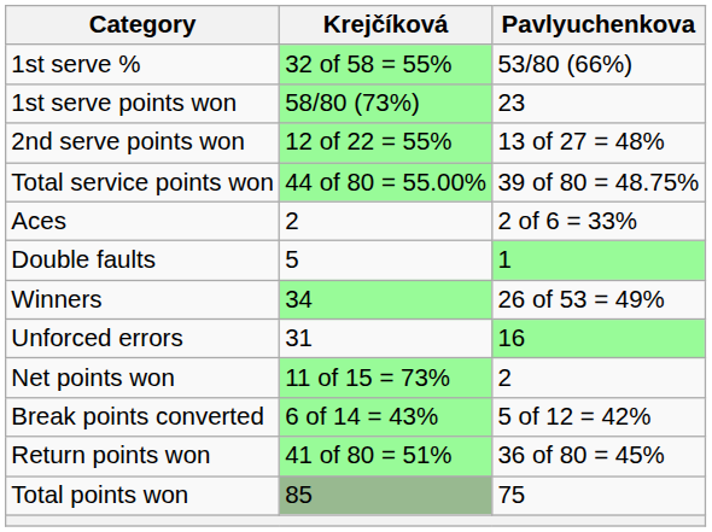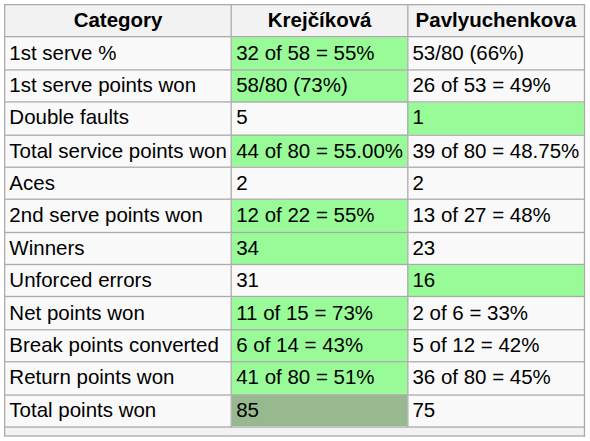1st serve points won | Pavlyuchenkova: 23 -> 26 of 53 = 49%
rows swapped: 2nd serve points won <-> Double faults
Aces | Pavlyuchenkova: 2 of 6 = 33% -> 2
Winners | Pavlyuchenkova: 26 of 53 = 49% -> 23
Net points won | Pavlyuchenkova: 2 -> 2 of 6 = 33%
